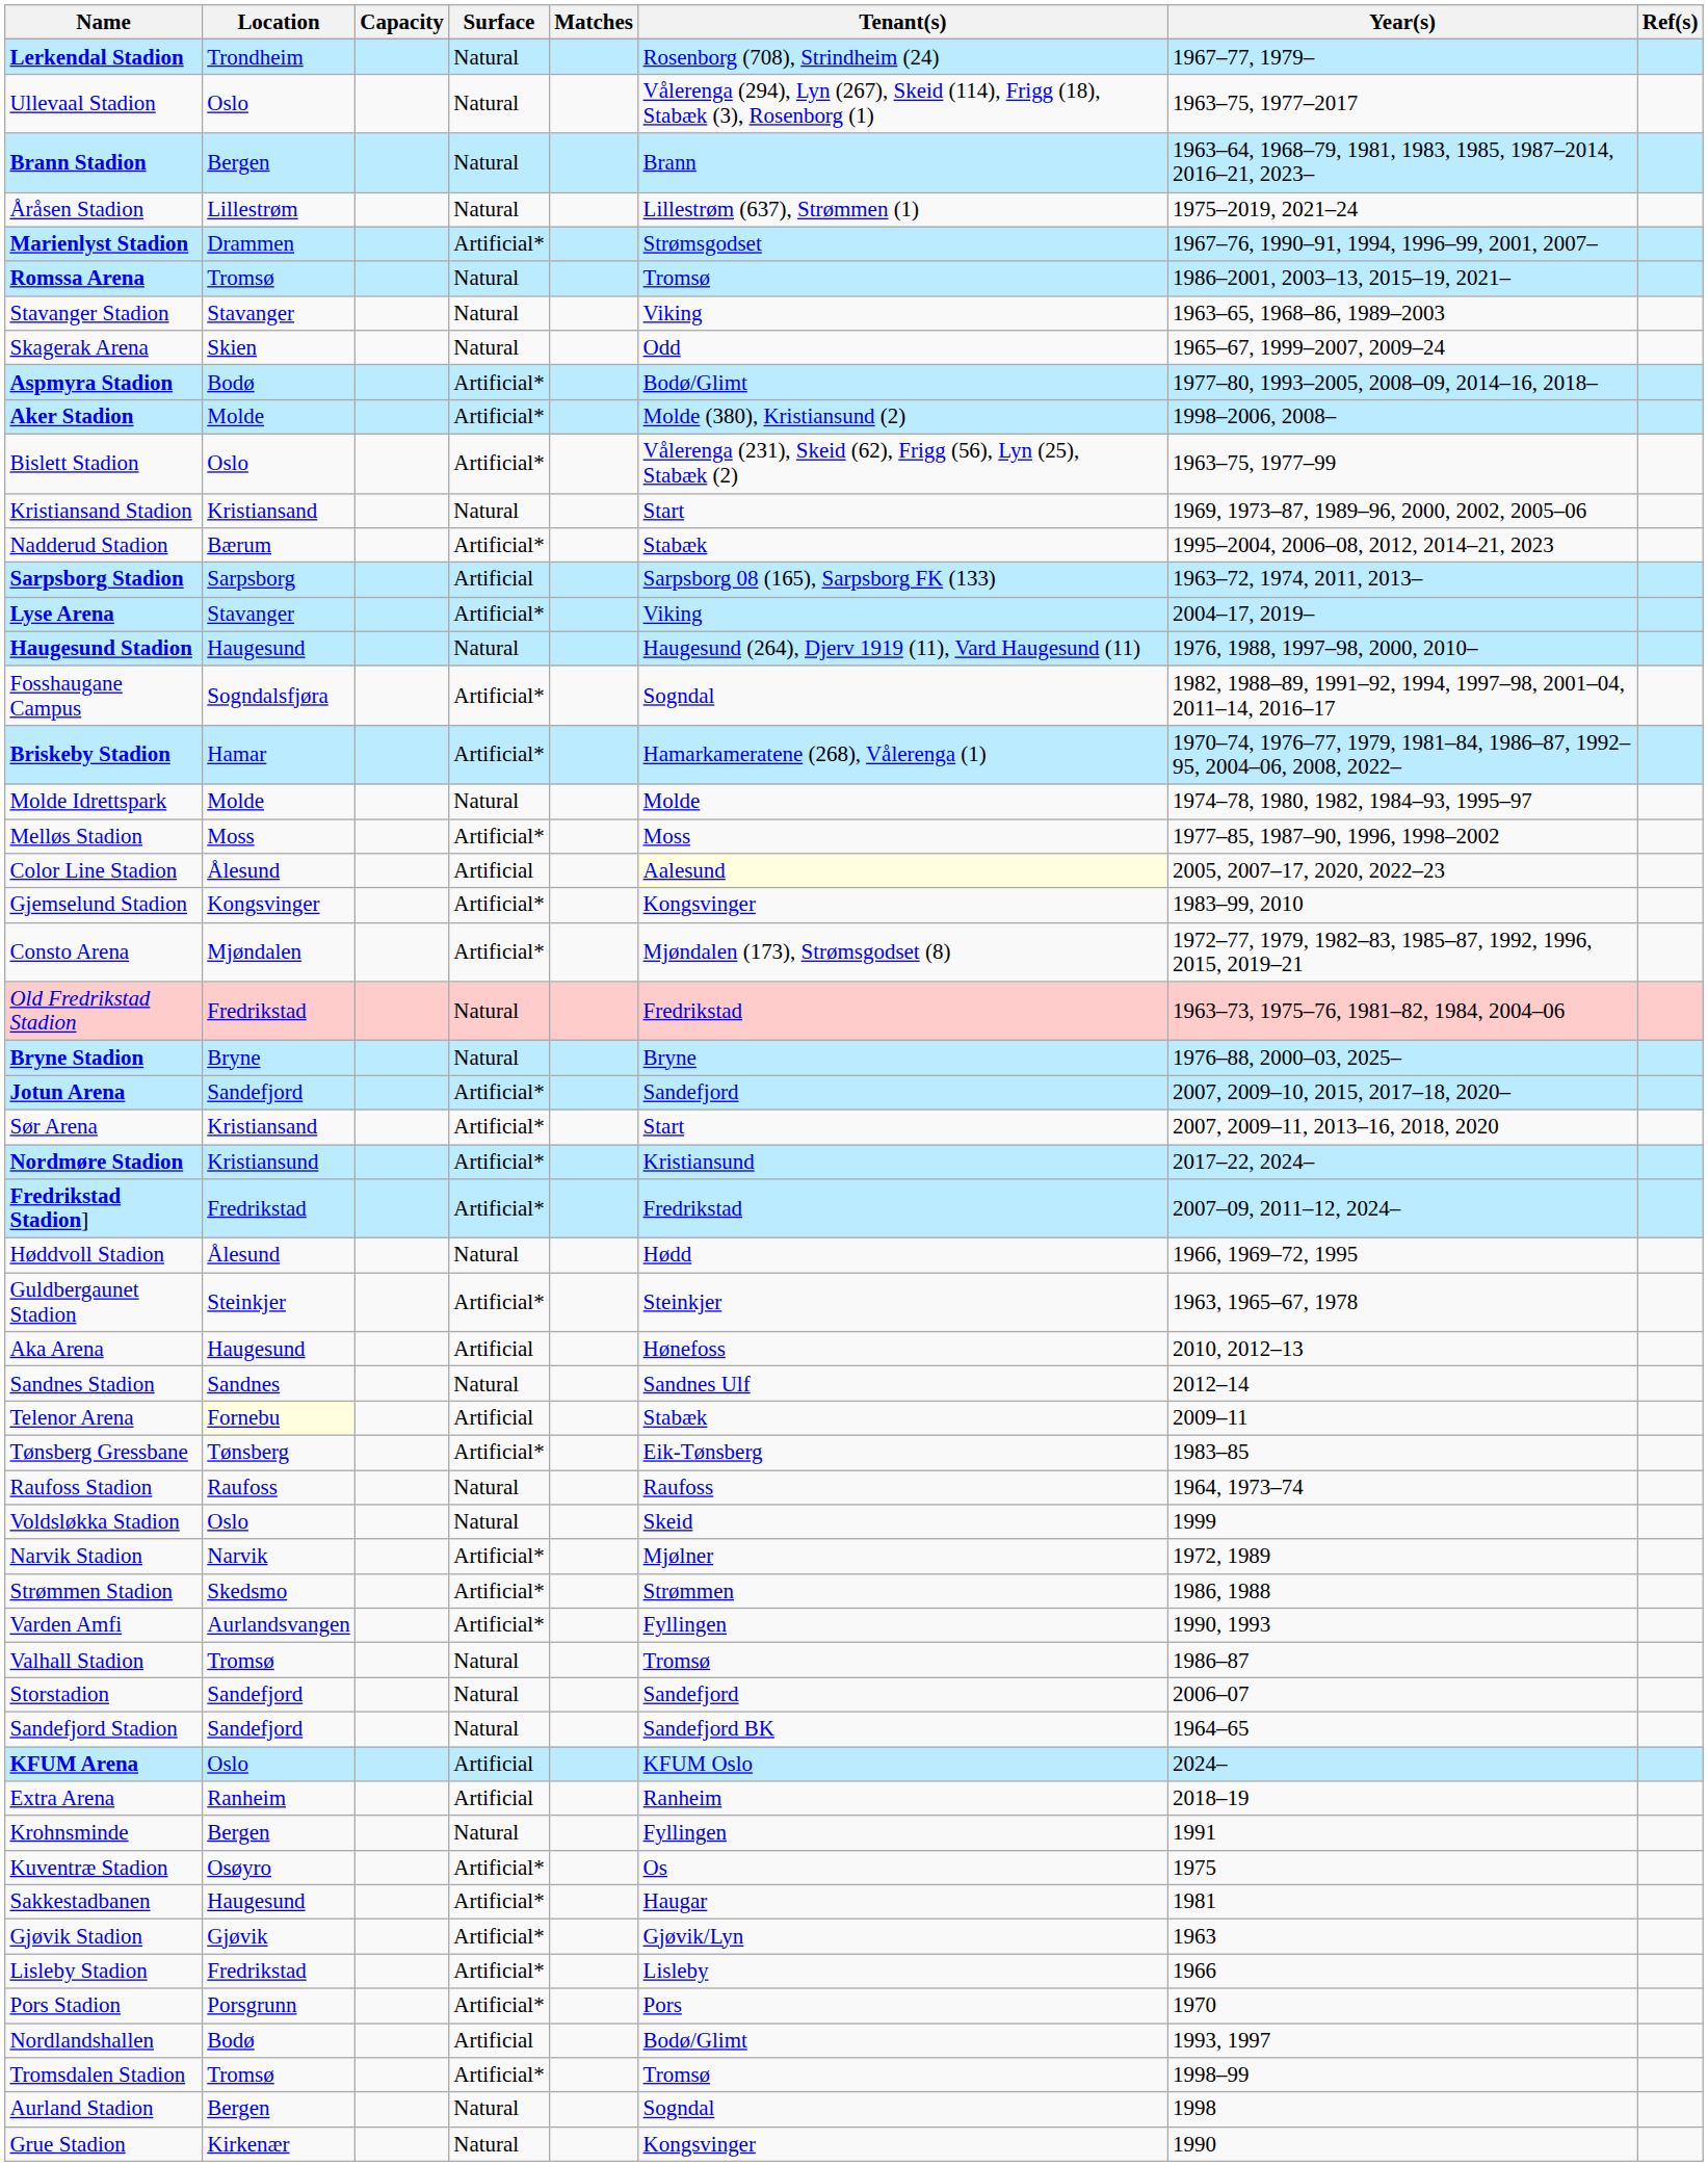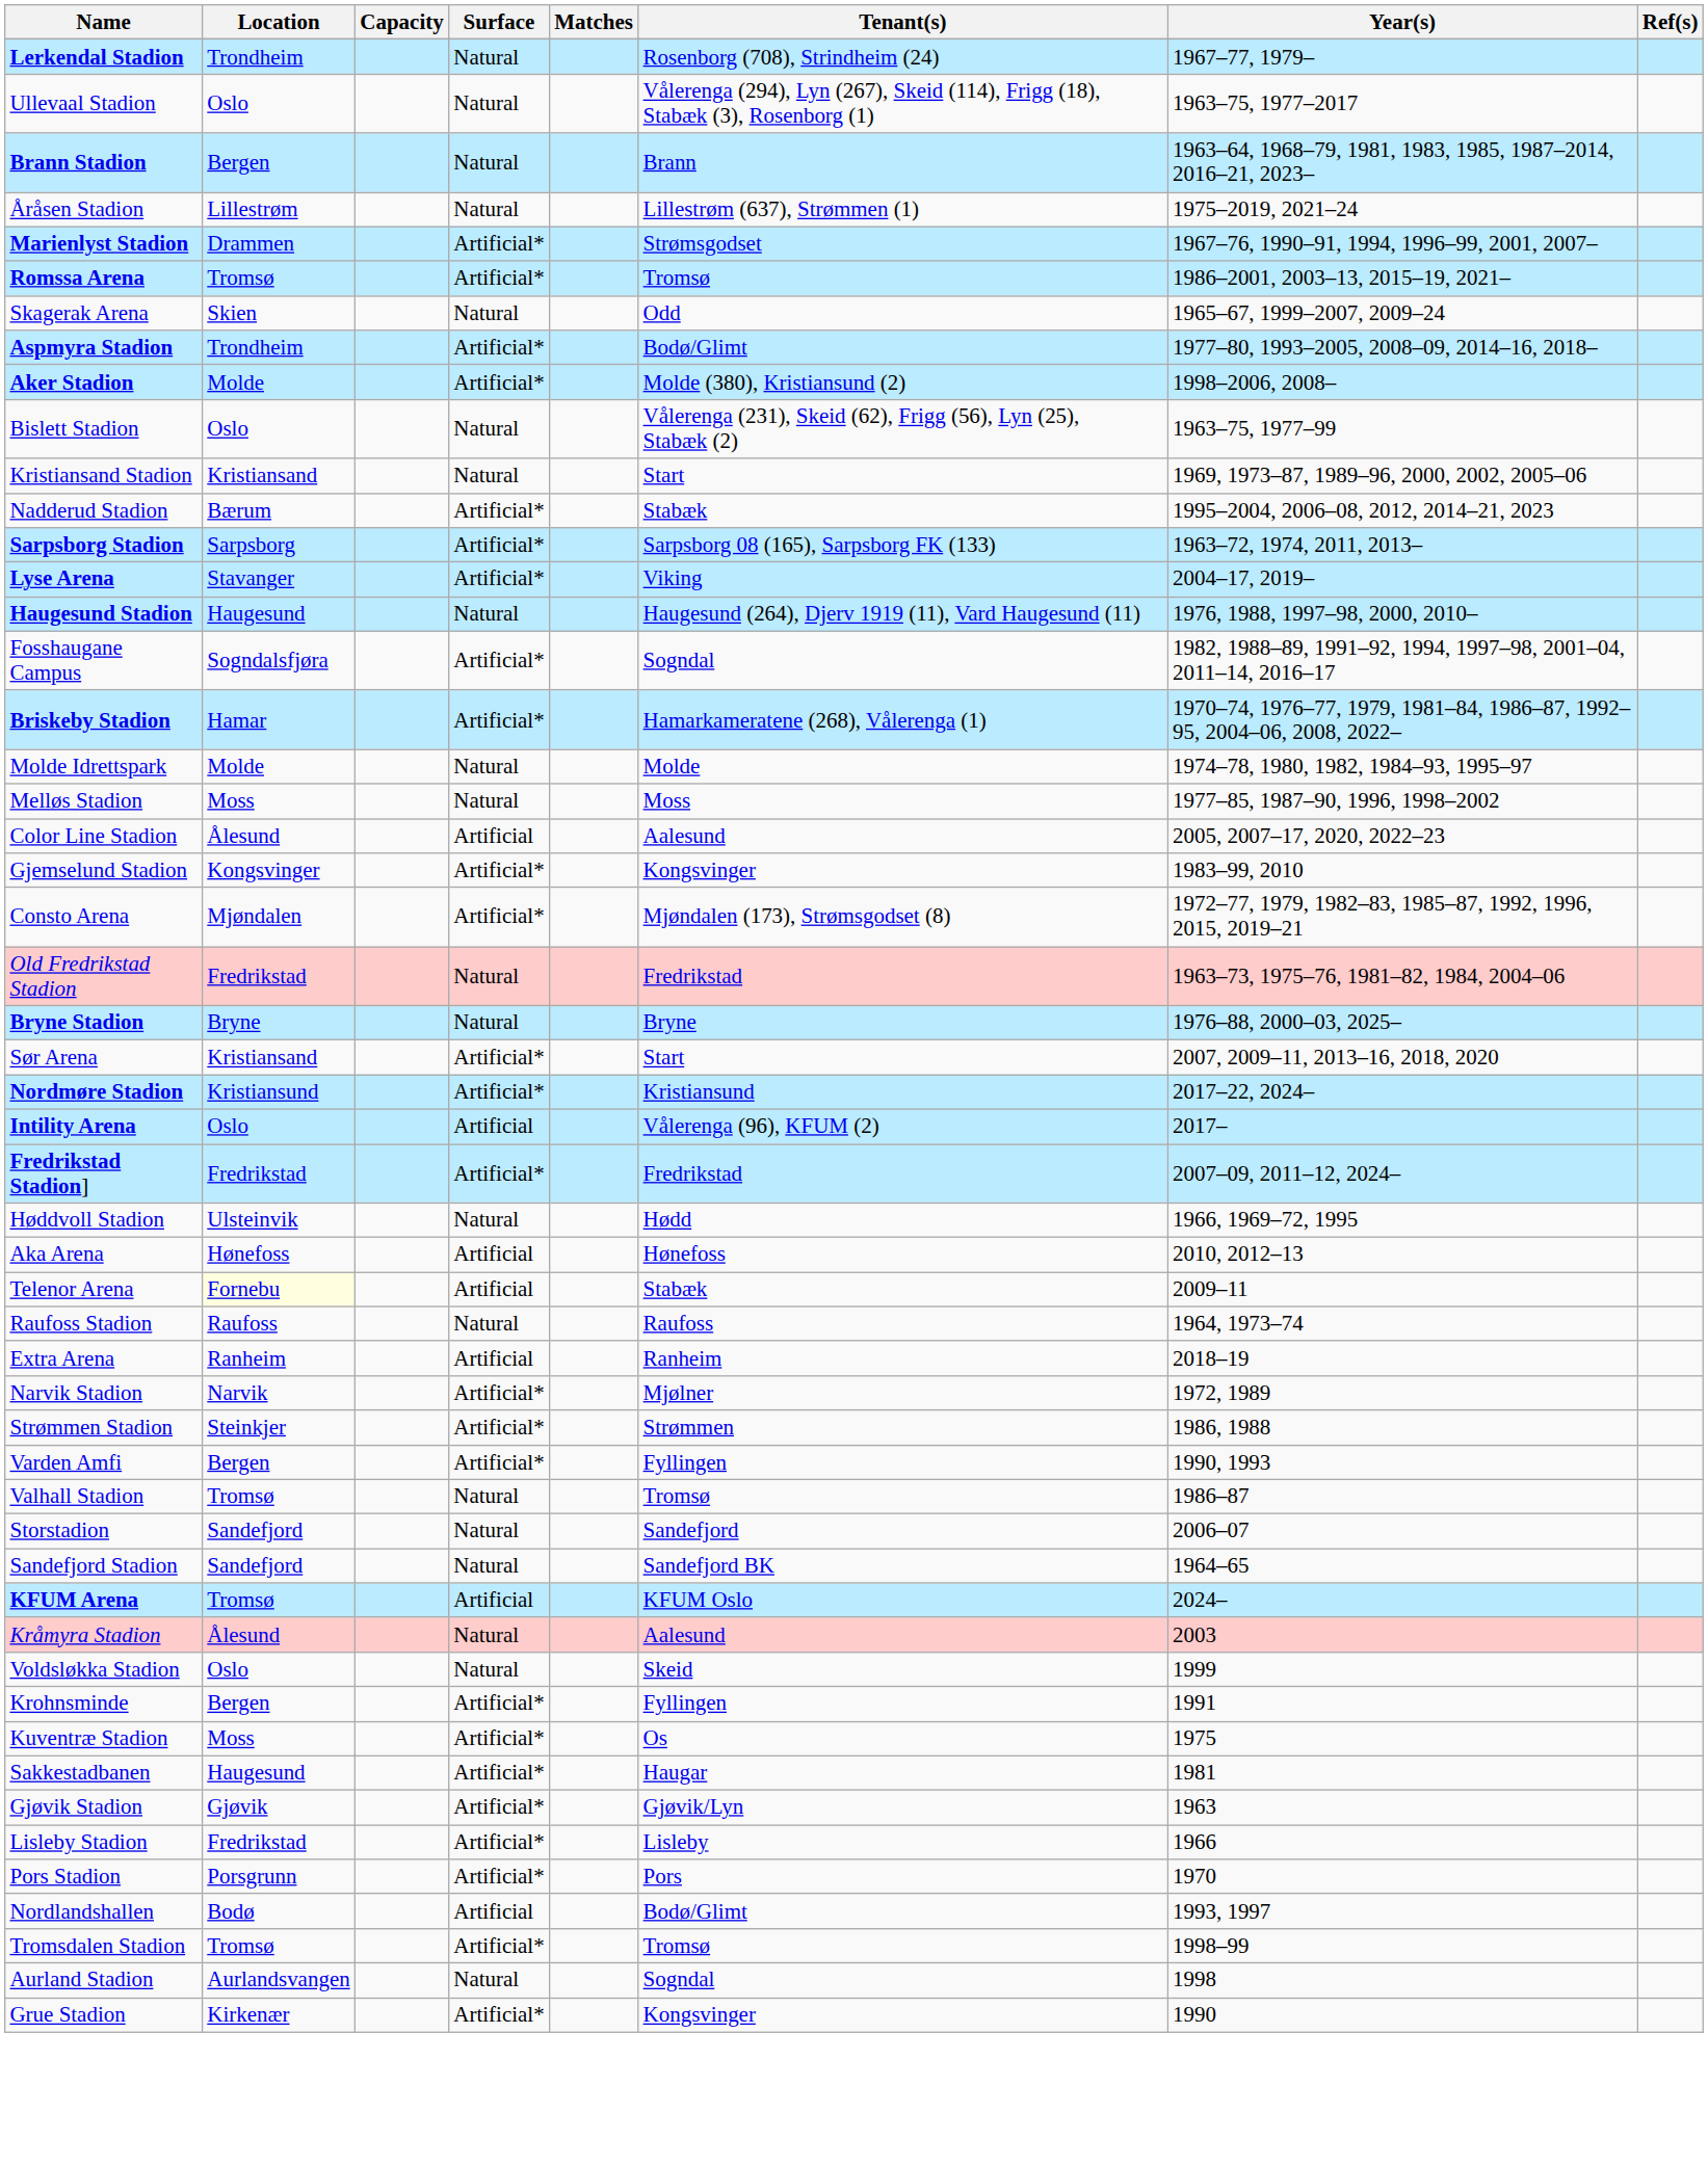Romssa Arena | Surface: Natural -> Artificial*
- row: Stavanger Stadion | Stavanger | Natural | Viking | 1963–65, 1968–86, 1989–2003
Aspmyra Stadion | Location: Bodø -> Trondheim
Bislett Stadion | Surface: Artificial* -> Natural
Sarpsborg Stadion | Surface: Artificial -> Artificial*
Melløs Stadion | Surface: Artificial* -> Natural
Color Line Stadion | Tenant(s): lightyellow background -> no background
- row: Jotun Arena | Sandefjord | Artificial* | Sandefjord | 2007, 2009–10, 2015, 2017–18, 2020–
+ row: Intility Arena | Oslo | Artificial | Vålerenga (96), KFUM (2) | 2017–
Høddvoll Stadion | Location: Ålesund -> Ulsteinvik
- row: Guldbergaunet Stadion | Steinkjer | Artificial* | Steinkjer | 1963, 1965–67, 1978
Aka Arena | Location: Haugesund -> Hønefoss
- row: Sandnes Stadion | Sandnes | Natural | Sandnes Ulf | 2012–14
- row: Tønsberg Gressbane | Tønsberg | Artificial* | Eik-Tønsberg | 1983–85
rows swapped: Extra Arena <-> Voldsløkka Stadion
Strømmen Stadion | Location: Skedsmo -> Steinkjer
Varden Amfi | Location: Aurlandsvangen -> Bergen
KFUM Arena | Location: Oslo -> Tromsø
+ row: Kråmyra Stadion | Ålesund | Natural | Aalesund | 2003
Krohnsminde | Surface: Natural -> Artificial*
Kuventræ Stadion | Location: Osøyro -> Moss
Aurland Stadion | Location: Bergen -> Aurlandsvangen
Grue Stadion | Surface: Natural -> Artificial*
